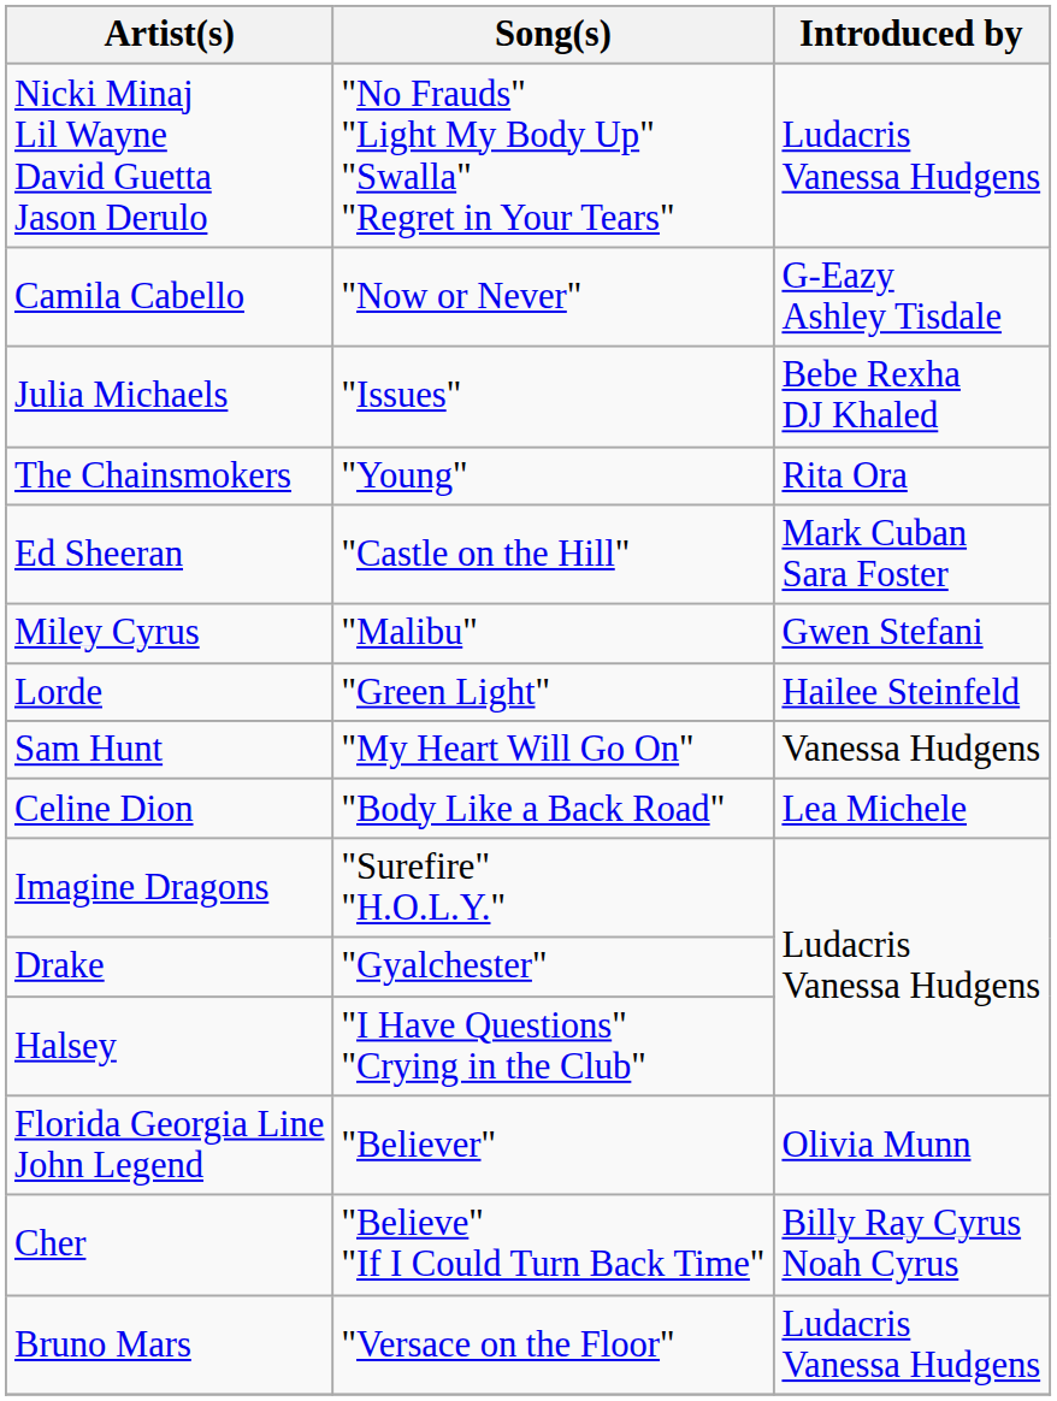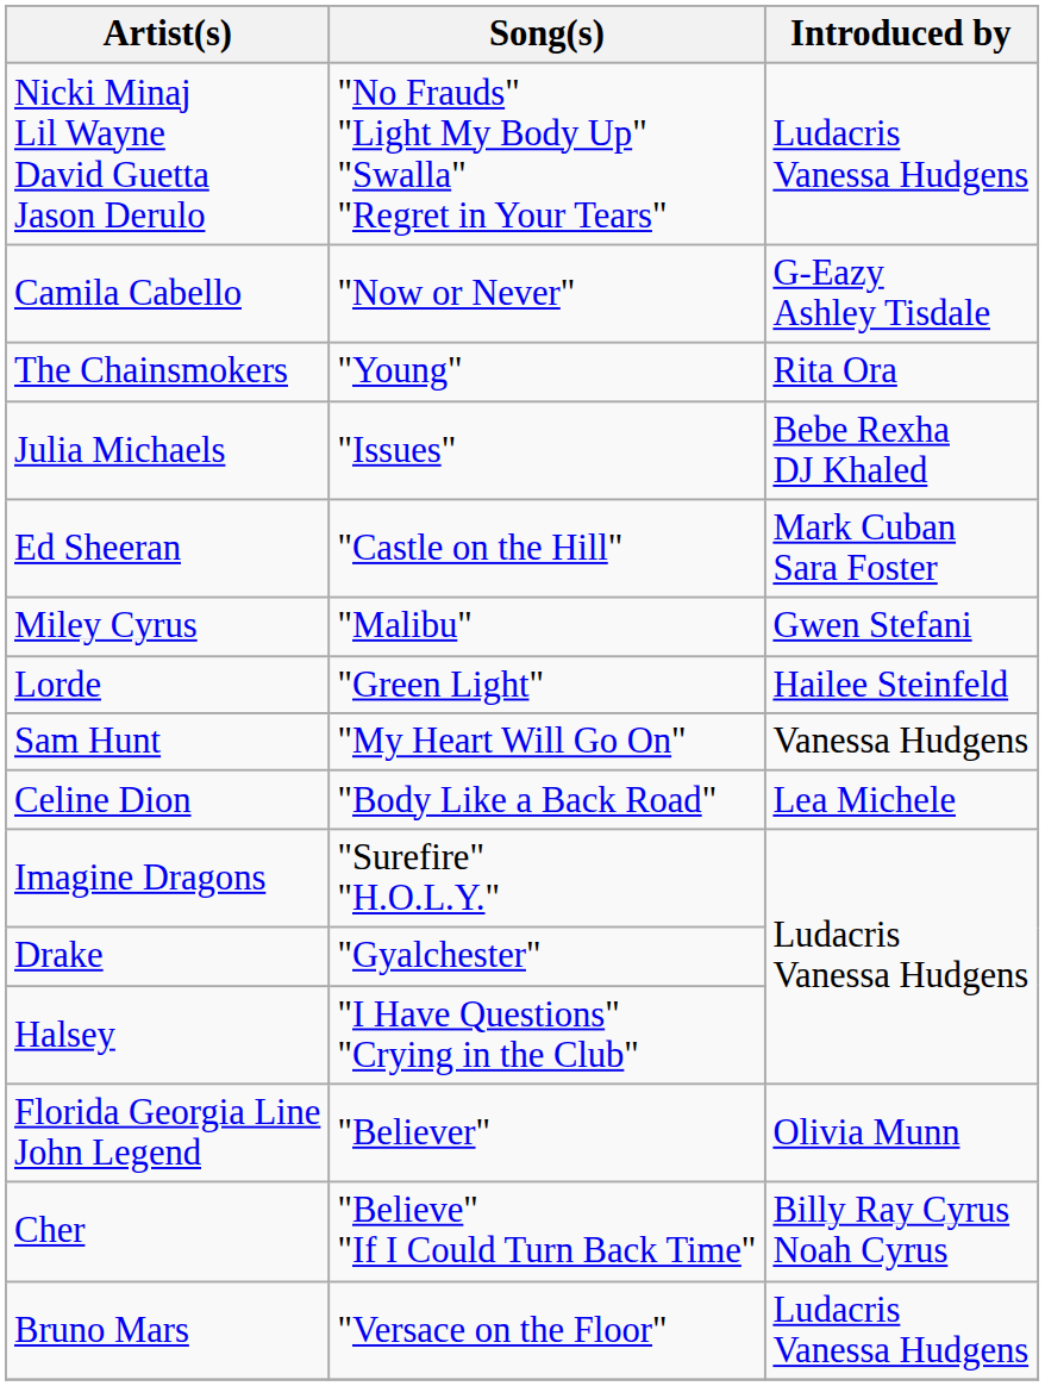rows swapped: The Chainsmokers <-> Julia Michaels
